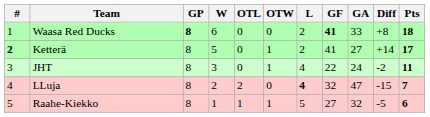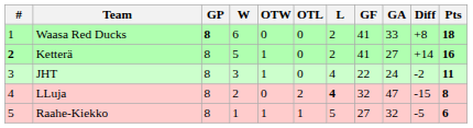columns swapped: OTW <-> OTL
Waasa Red Ducks | GF: bold -> normal
Ketterä | Pts: 17 -> 16
LLuja | Pts: 7 -> 8
